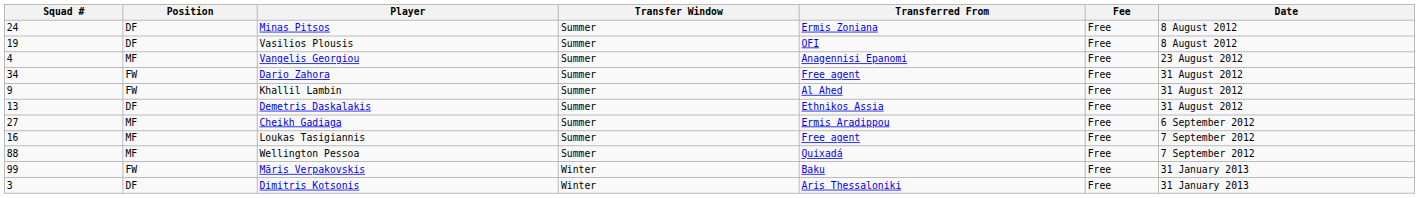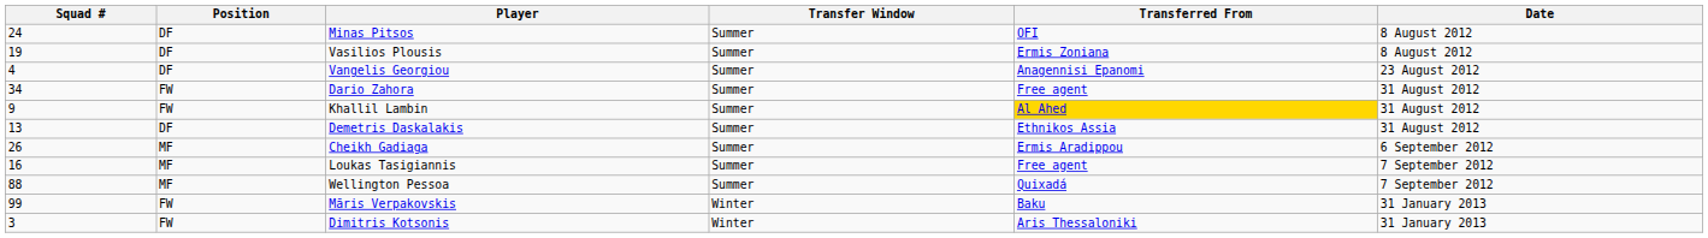- column: Fee | Free | Free | Free | Free | Free | Free | Free | Free | Free | Free | Free
Minas Pitsos | Transferred From: Ermis Zoniana -> OFI
Vasilios Plousis | Transferred From: OFI -> Ermis Zoniana
Vangelis Georgiou | Position: MF -> DF
Khallil Lambin | Transferred From: no background -> gold background
Cheikh Gadiaga | Squad #: 27 -> 26
Dimitris Kotsonis | Position: DF -> FW
